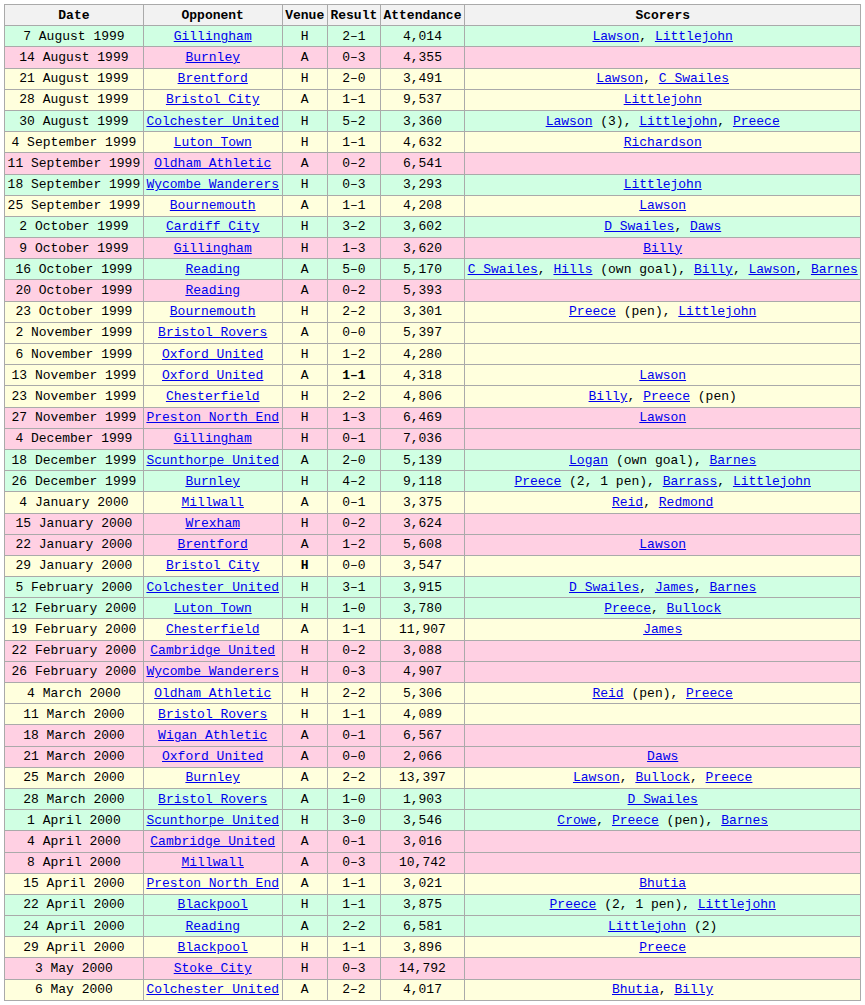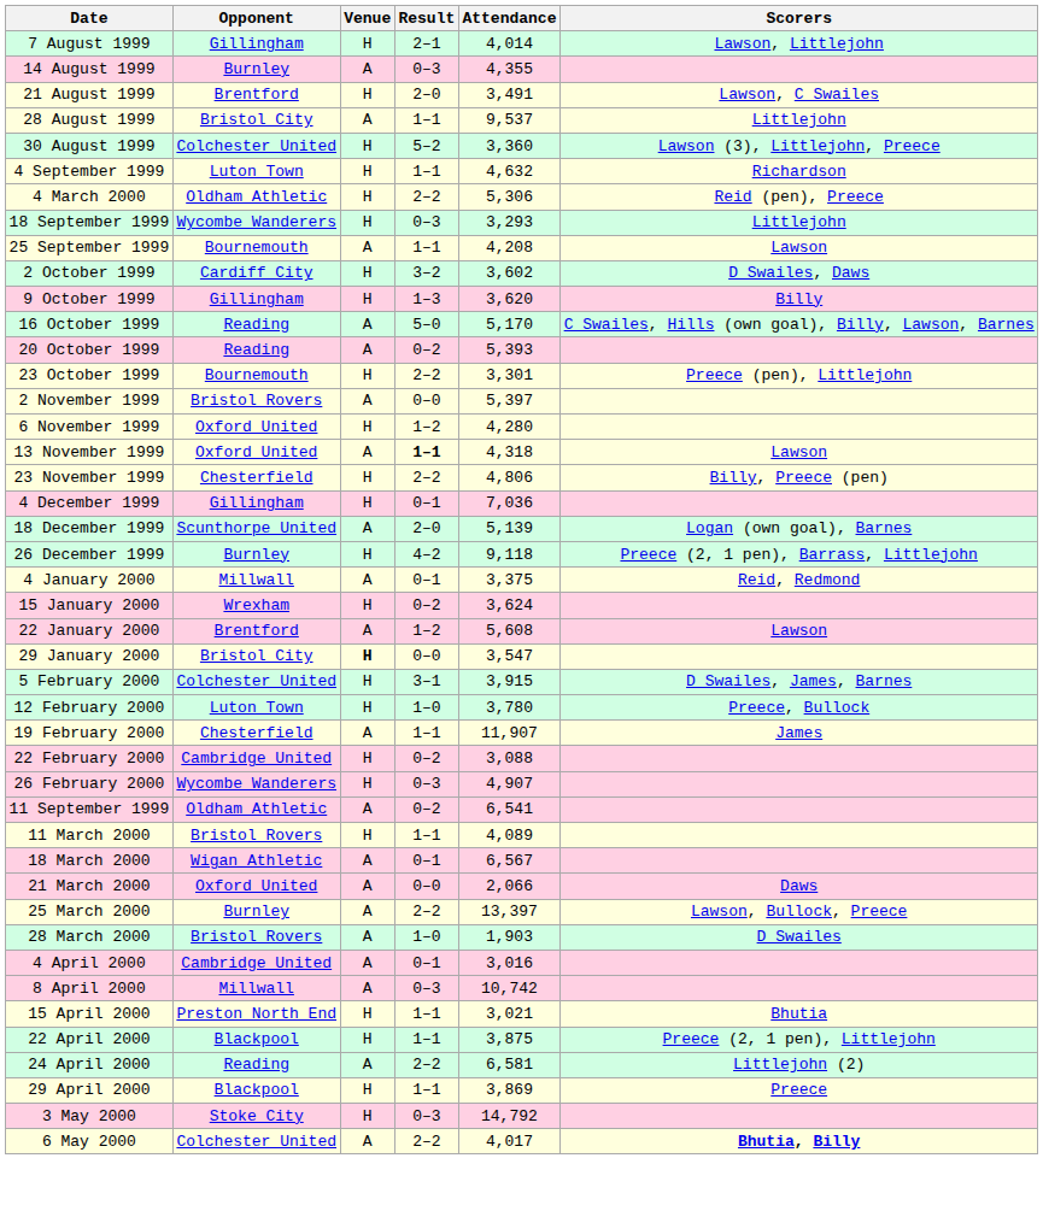rows swapped: 11 September 1999 <-> 4 March 2000
- row: 27 November 1999 | Preston North End | H | 1–3 | 6,469 | Lawson
- row: 1 April 2000 | Scunthorpe United | H | 3–0 | 3,546 | Crowe, Preece (pen), Barnes
15 April 2000 | Venue: A -> H
29 April 2000 | Attendance: 3,896 -> 3,869
6 May 2000 | Scorers: normal -> bold
